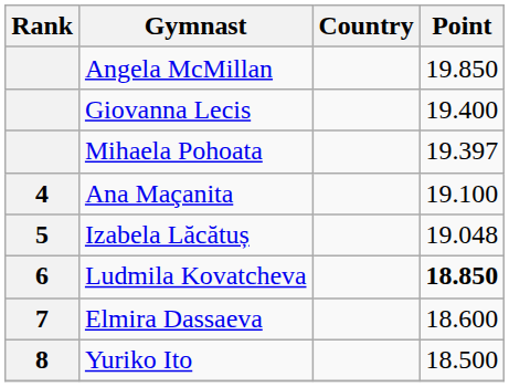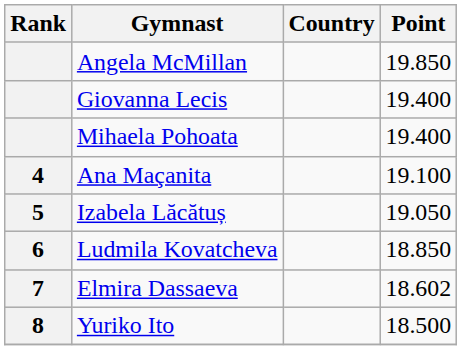Mihaela Pohoata | Point: 19.397 -> 19.400
Izabela Lăcătuș | Point: 19.048 -> 19.050
Ludmila Kovatcheva | Point: bold -> normal
Elmira Dassaeva | Point: 18.600 -> 18.602
